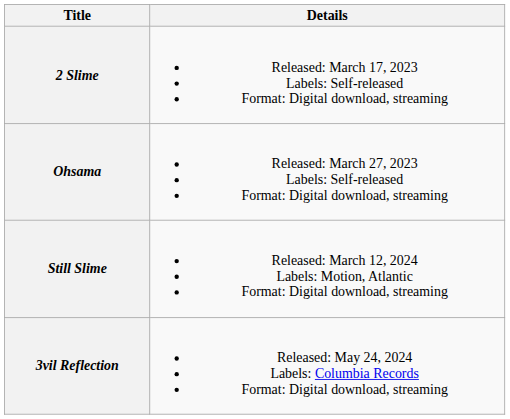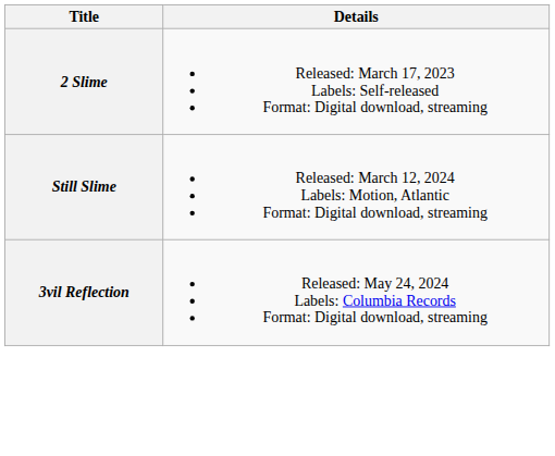- row: Ohsama | Released: March 27, 2023 Labels: Self-released Format: Digital download, streaming
